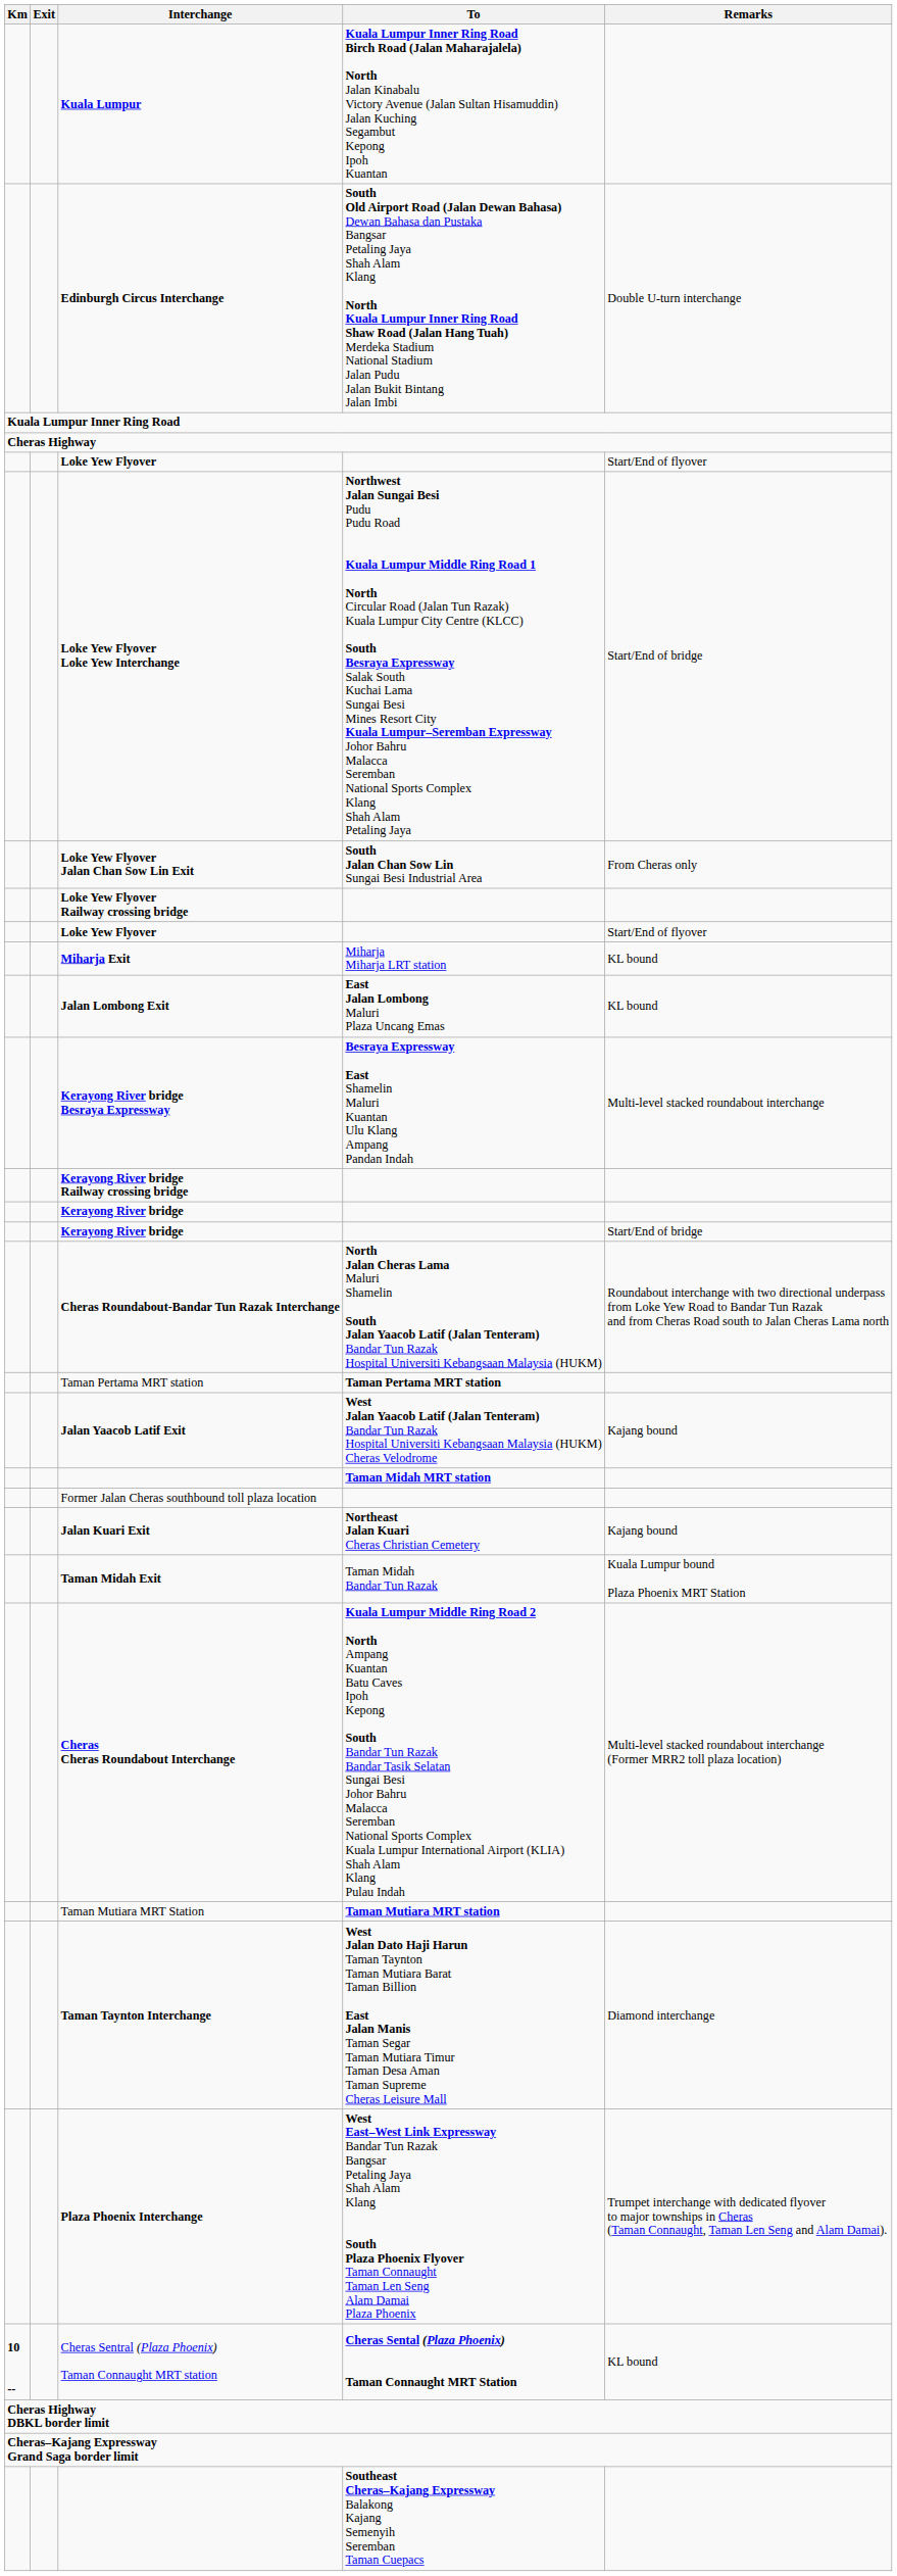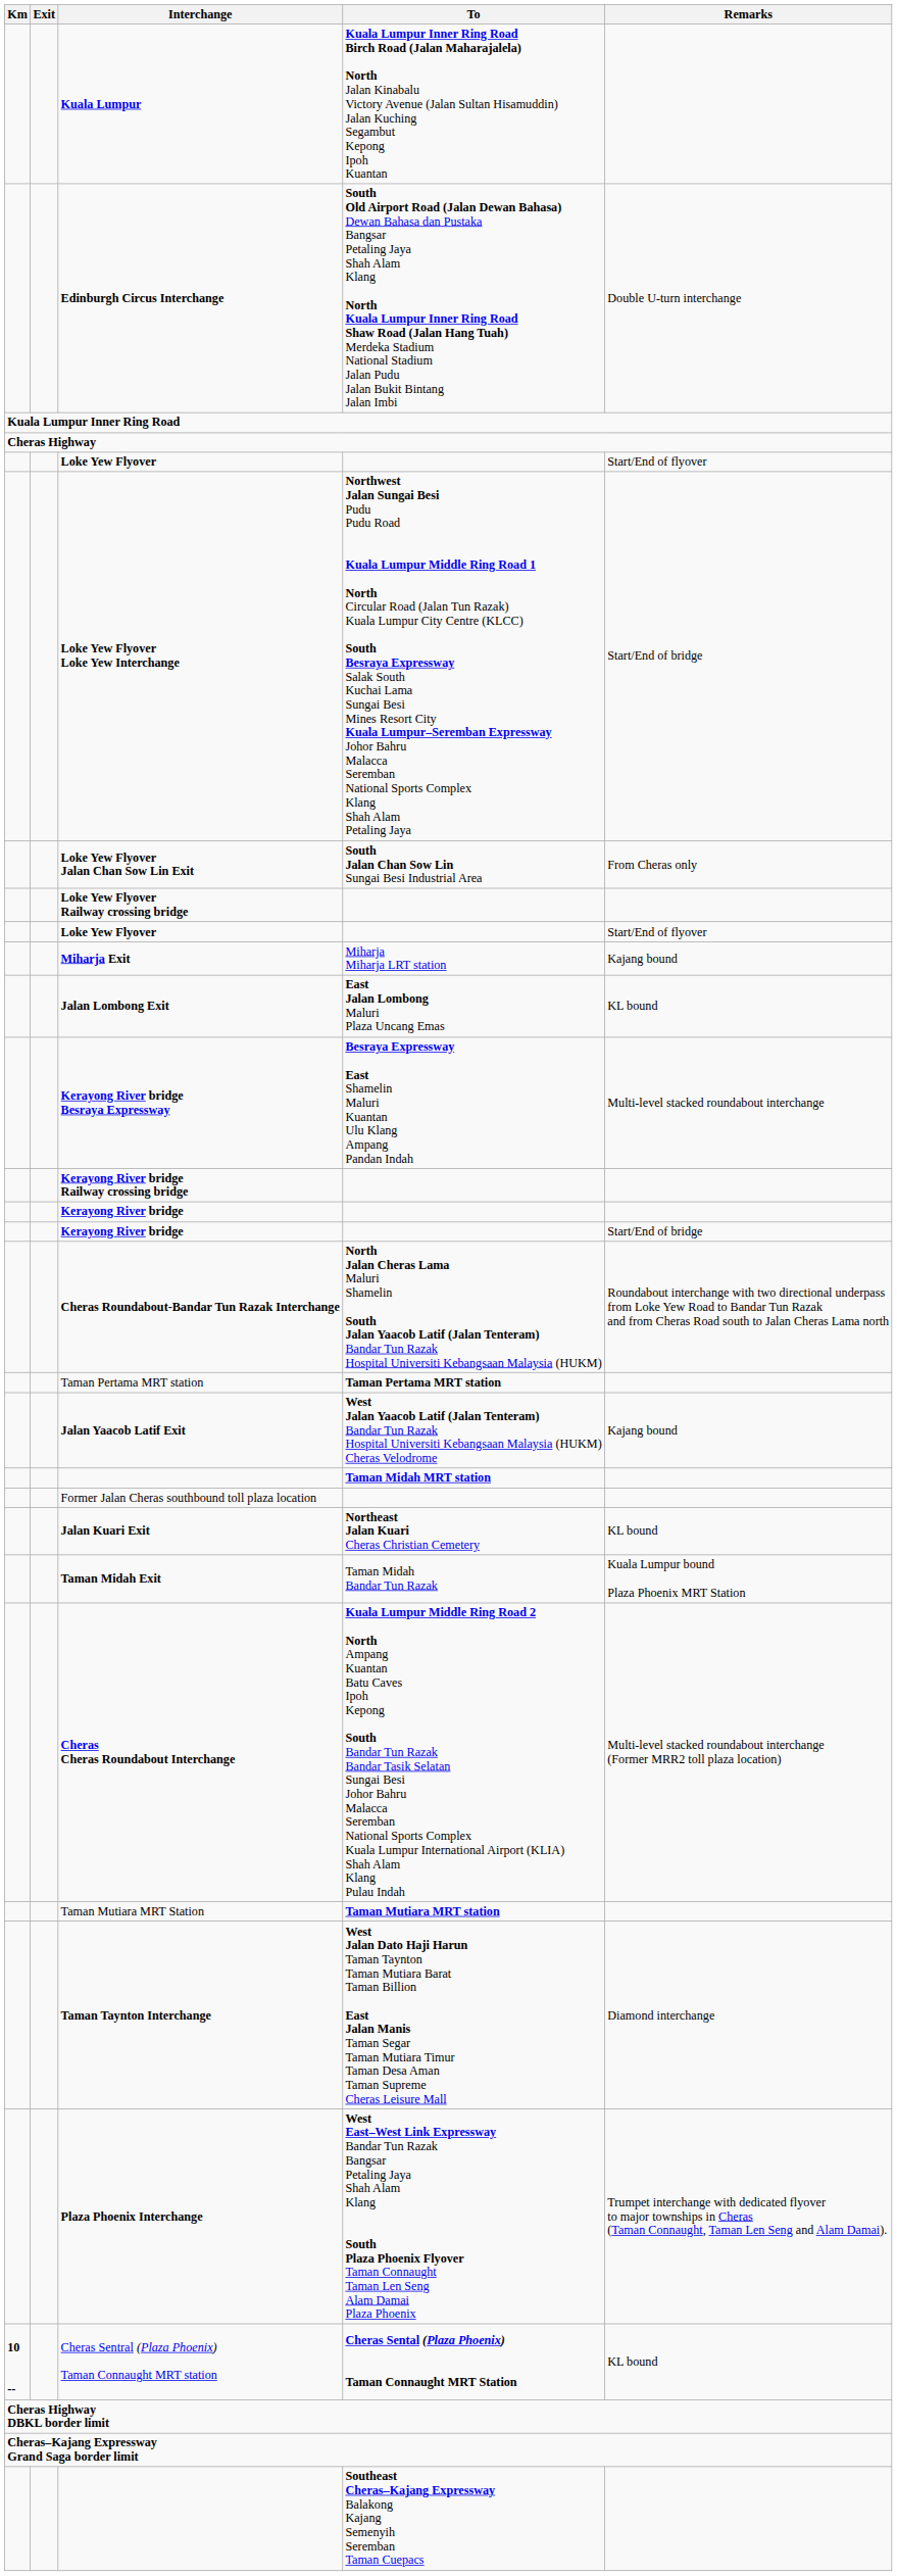Miharja Exit | Remarks: KL bound -> Kajang bound
Jalan Kuari Exit | Remarks: Kajang bound -> KL bound
